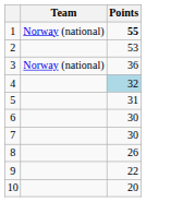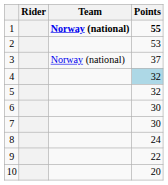+ column: Rider
1 | Team: normal -> bold
3 | Points: 36 -> 37
5 | Points: 31 -> 32
8 | Points: 26 -> 24
